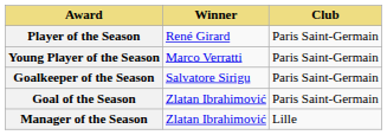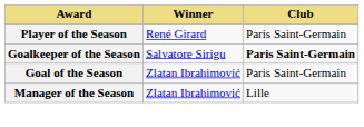- row: Young Player of the Season | Marco Verratti | Paris Saint-Germain
Goalkeeper of the Season | Club: normal -> bold
